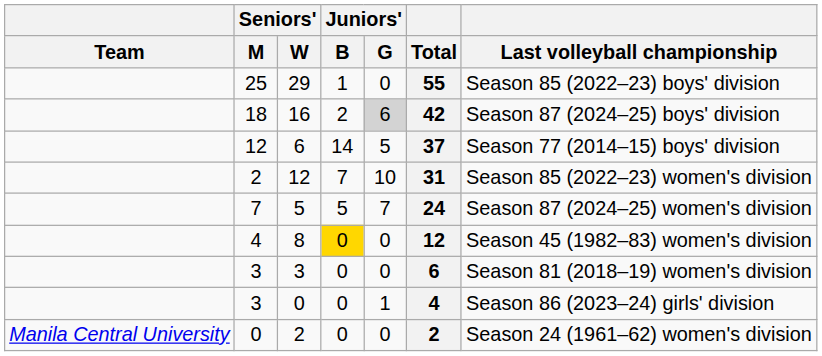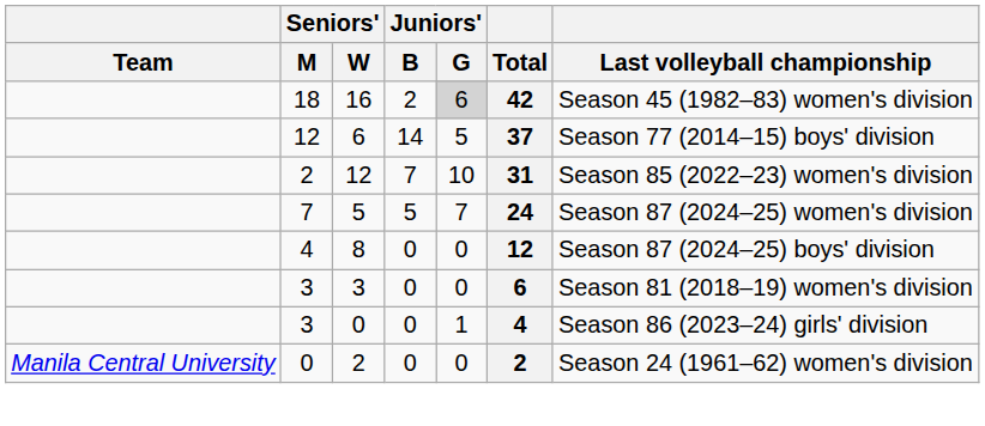- row: 25 | 29 | 1 | 0 | 55 | Season 85 (2022–23) boys' division
16 | Last volleyball championship: Season 87 (2024–25) boys' division -> Season 45 (1982–83) women's division
8 | Juniors' / B: gold background -> no background
8 | Last volleyball championship: Season 45 (1982–83) women's division -> Season 87 (2024–25) boys' division
